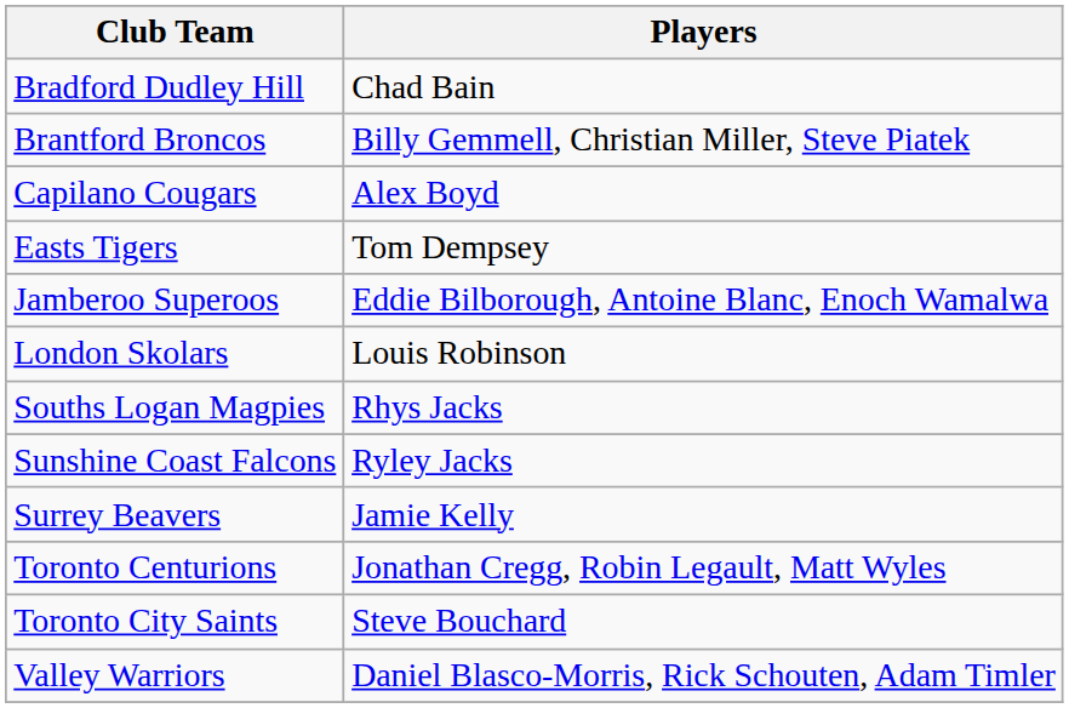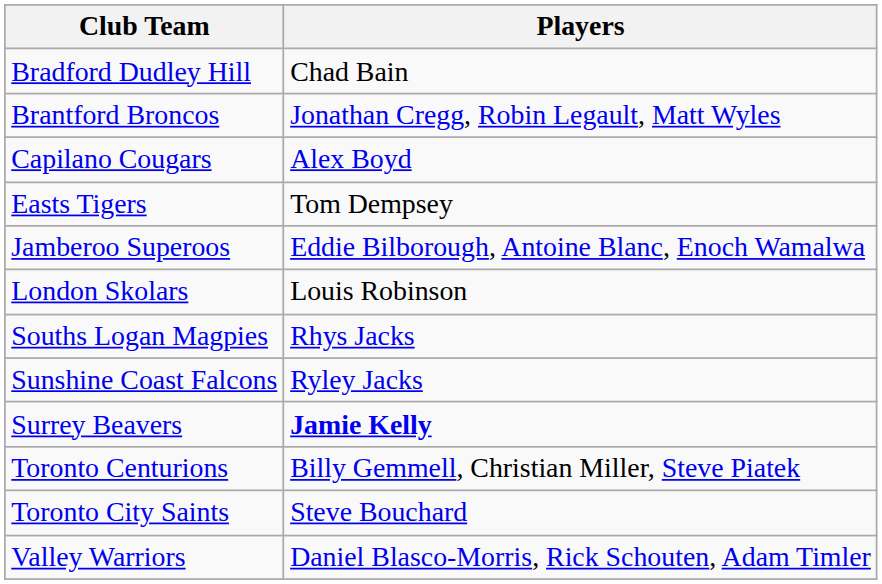Brantford Broncos | Players: Billy Gemmell, Christian Miller, Steve Piatek -> Jonathan Cregg, Robin Legault, Matt Wyles
Surrey Beavers | Players: normal -> bold
Toronto Centurions | Players: Jonathan Cregg, Robin Legault, Matt Wyles -> Billy Gemmell, Christian Miller, Steve Piatek
